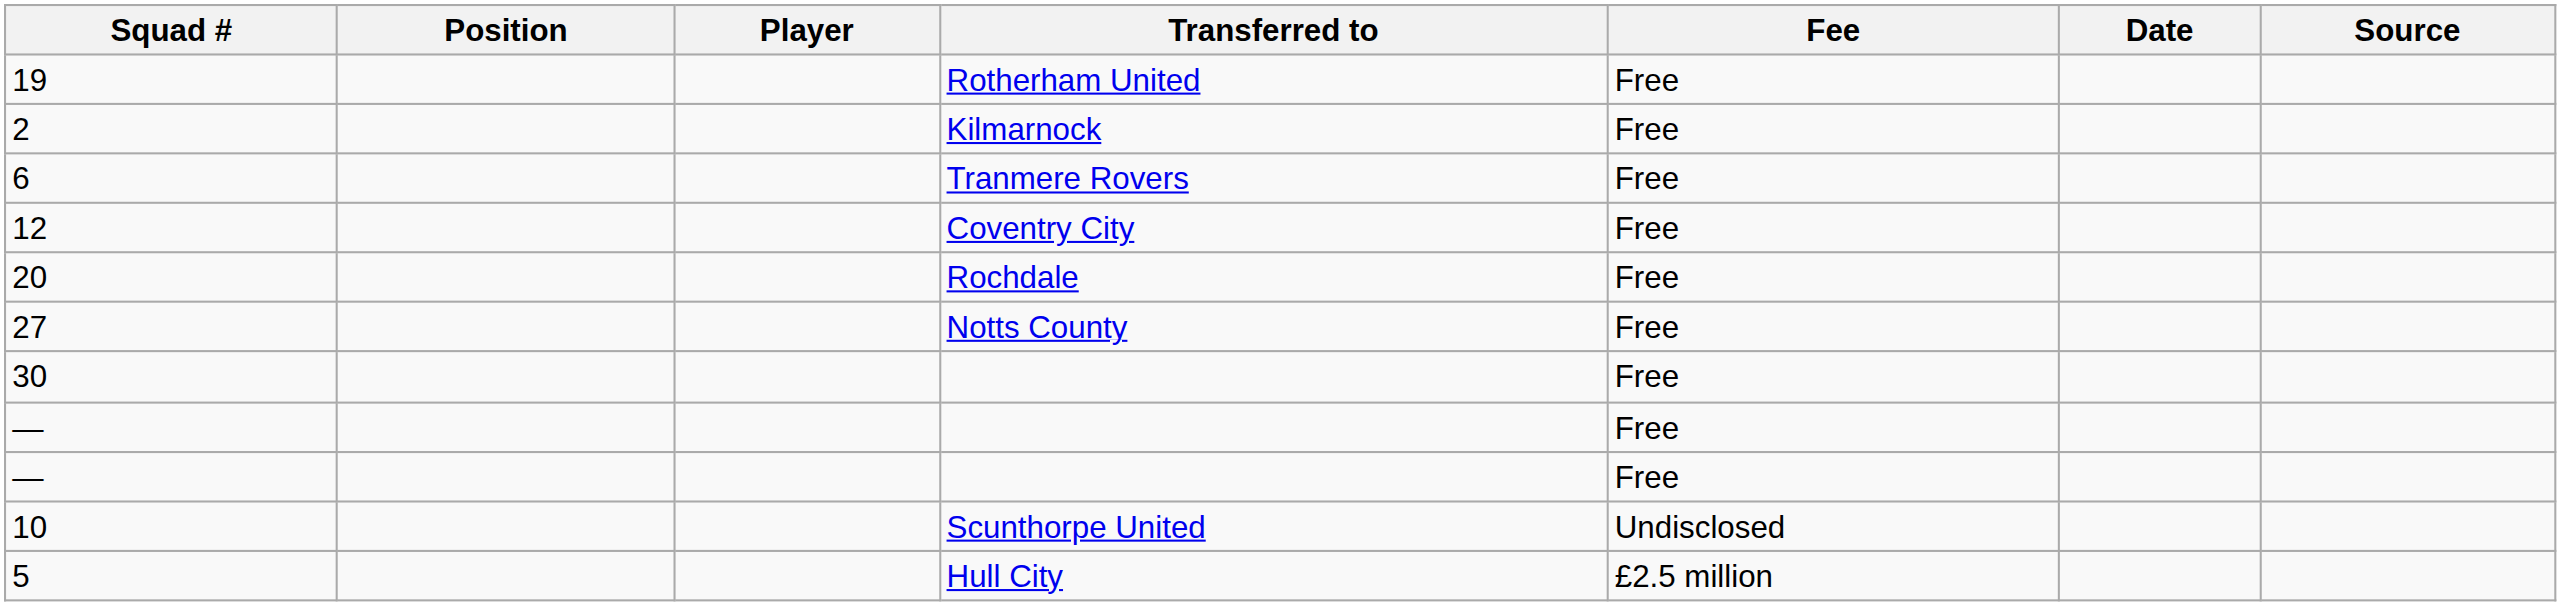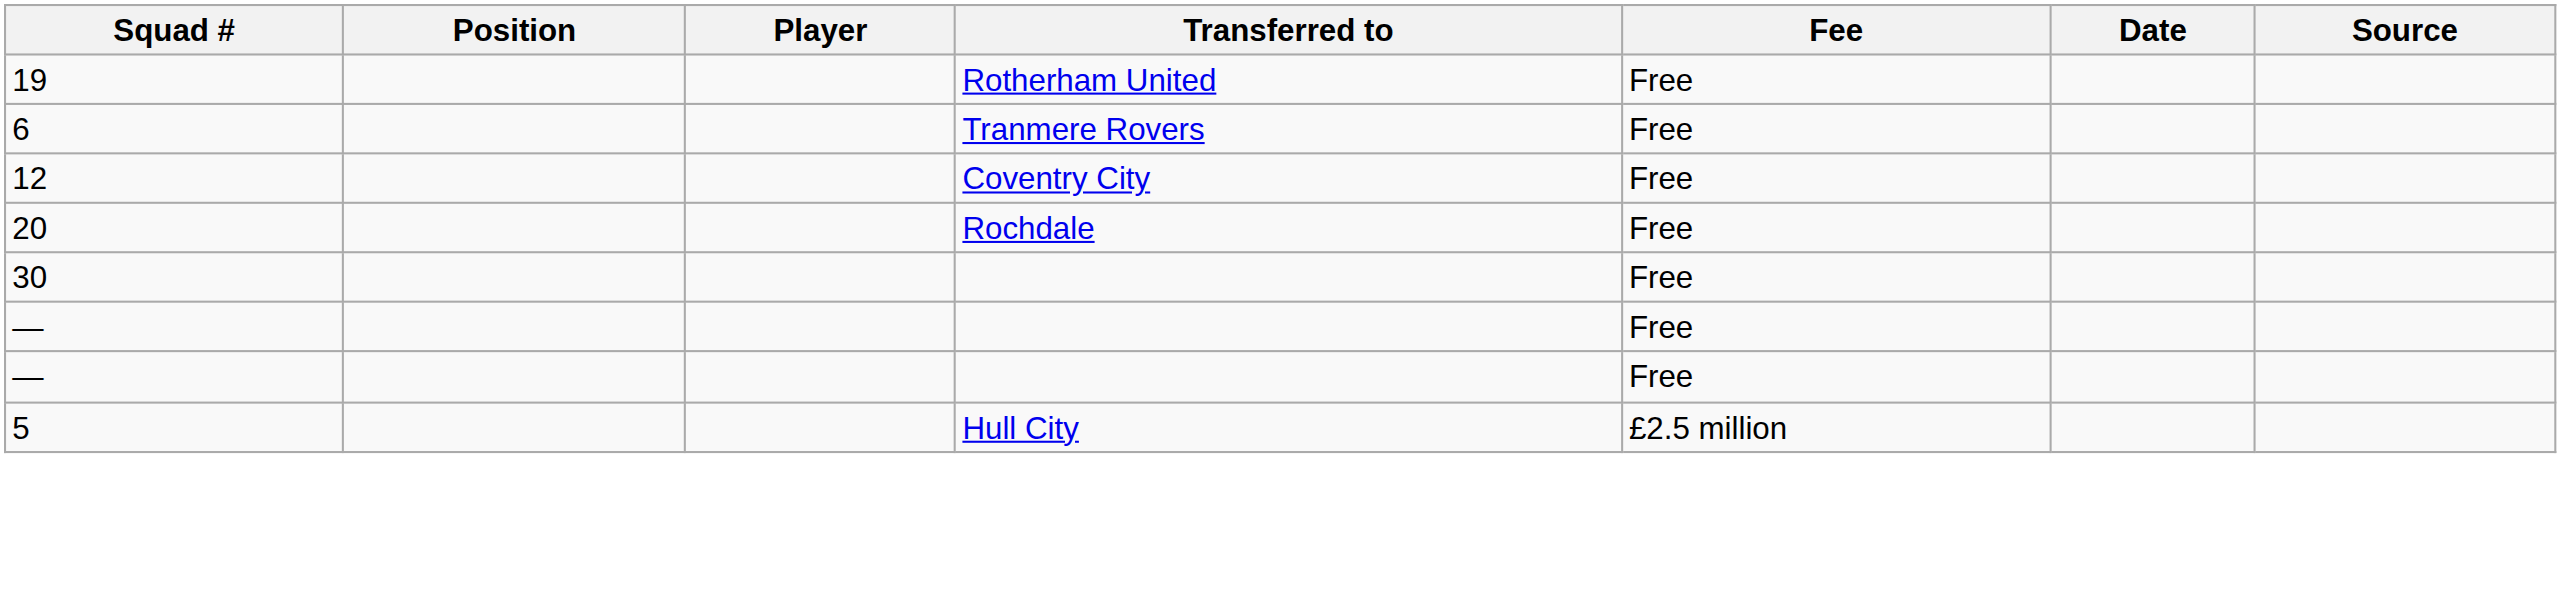- row: 2 | Kilmarnock | Free
- row: 27 | Notts County | Free
- row: 10 | Scunthorpe United | Undisclosed
